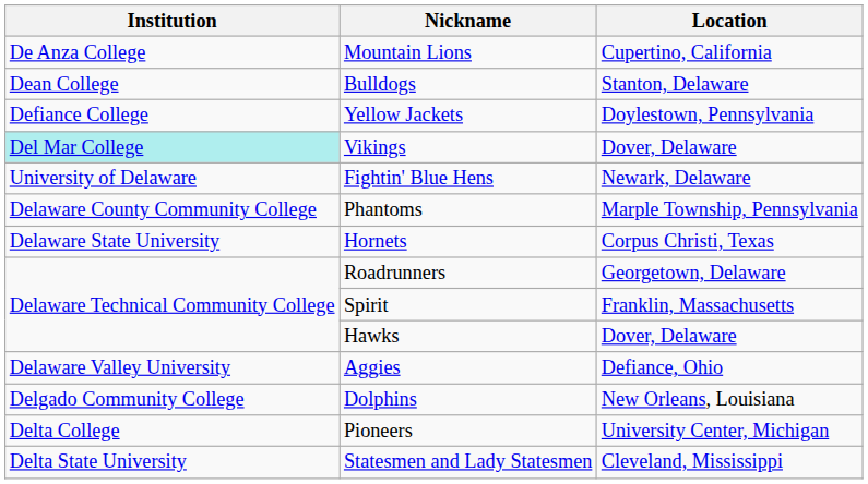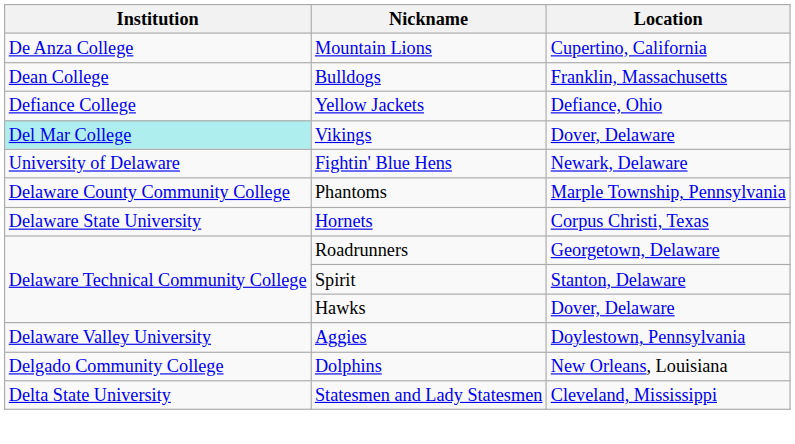Bulldogs | Location: Stanton, Delaware -> Franklin, Massachusetts
Yellow Jackets | Location: Doylestown, Pennsylvania -> Defiance, Ohio
Spirit | Location: Franklin, Massachusetts -> Stanton, Delaware
Aggies | Location: Defiance, Ohio -> Doylestown, Pennsylvania
- row: Delta College | Pioneers | University Center, Michigan
